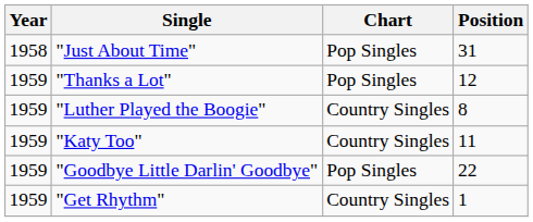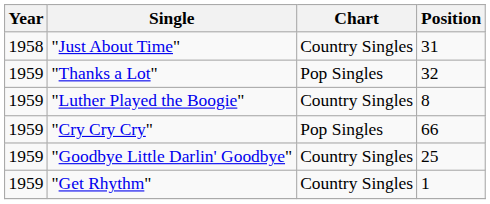"Just About Time" | Chart: Pop Singles -> Country Singles
"Thanks a Lot" | Position: 12 -> 32
- row: 1959 | "Katy Too" | Country Singles | 11
+ row: 1959 | "Cry Cry Cry" | Pop Singles | 66
"Goodbye Little Darlin' Goodbye" | Chart: Pop Singles -> Country Singles
"Goodbye Little Darlin' Goodbye" | Position: 22 -> 25
